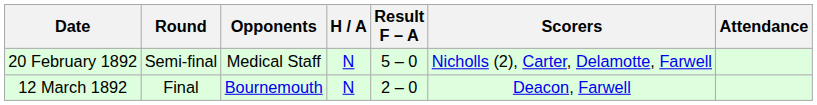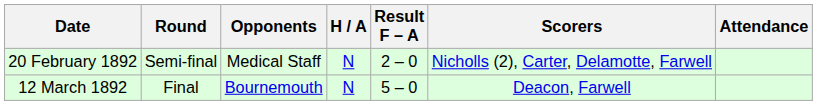20 February 1892 | Result F – A: 5 – 0 -> 2 – 0
12 March 1892 | Result F – A: 2 – 0 -> 5 – 0
